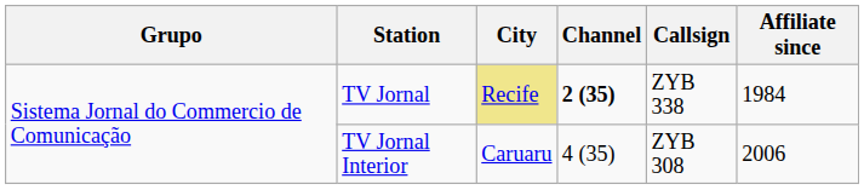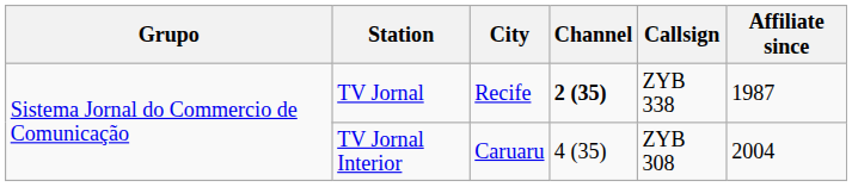TV Jornal | City: khaki background -> no background
TV Jornal | Affiliate since: 1984 -> 1987
TV Jornal Interior | Affiliate since: 2006 -> 2004
